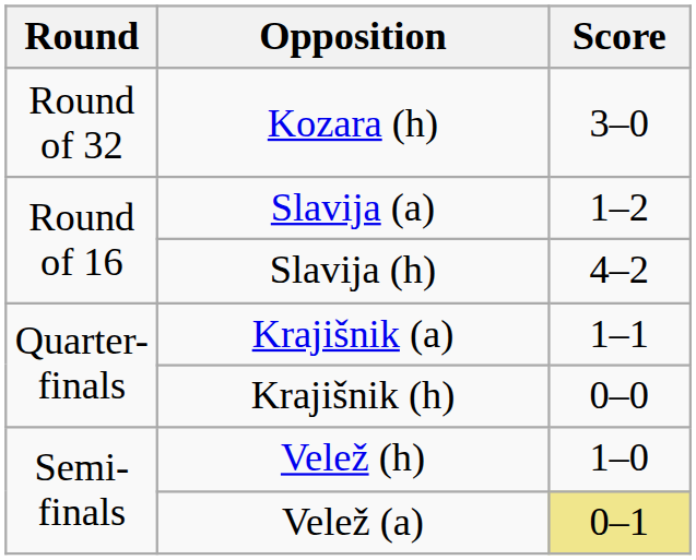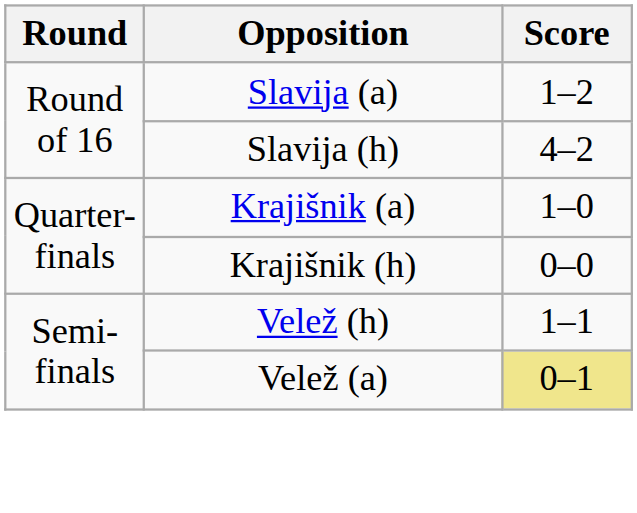- row: Round of 32 | Kozara (h) | 3–0
Krajišnik (a) | Score: 1–1 -> 1–0
Velež (h) | Score: 1–0 -> 1–1
